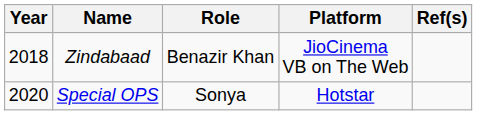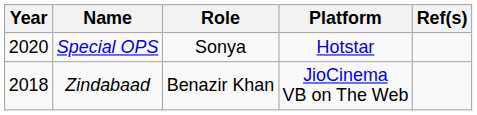rows swapped: Zindabaad <-> Special OPS
